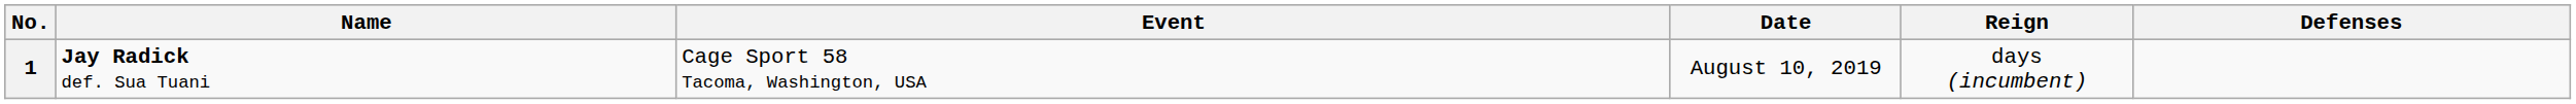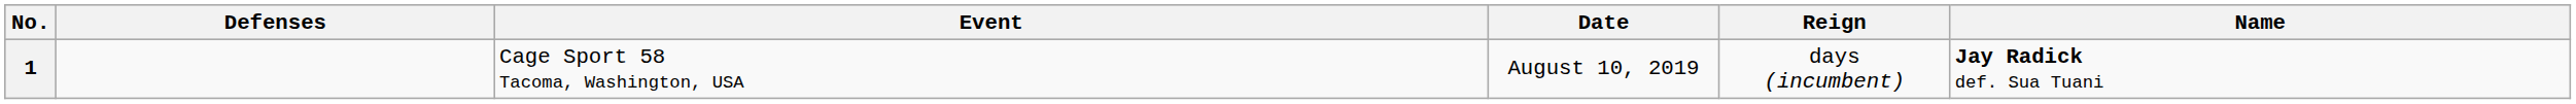columns swapped: Name <-> Defenses
